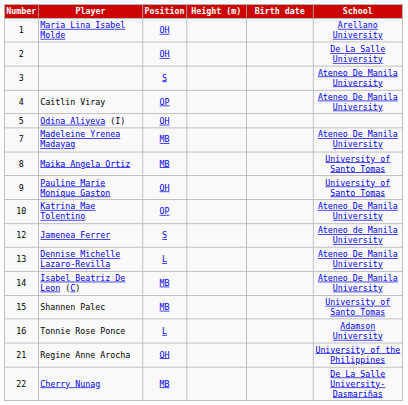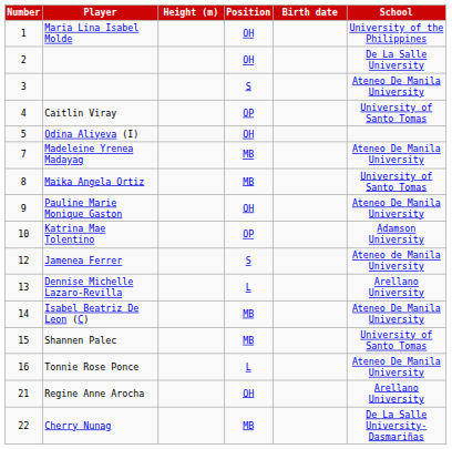columns swapped: Position <-> Height (m)
Maria Lina Isabel Molde | School: Arellano University -> University of the Philippines
Caitlin Viray | School: Ateneo De Manila University -> University of Santo Tomas
Pauline Marie Monique Gaston | School: University of Santo Tomas -> Ateneo De Manila University
Katrina Mae Tolentino | School: Ateneo De Manila University -> Adamson University
Dennise Michelle Lazaro-Revilla | School: Ateneo De Manila University -> Arellano University
Tonnie Rose Ponce | School: Adamson University -> Ateneo De Manila University
Regine Anne Arocha | School: University of the Philippines -> Arellano University
